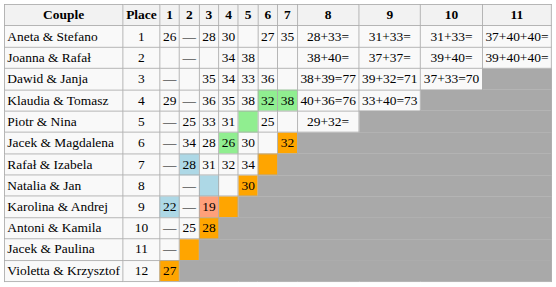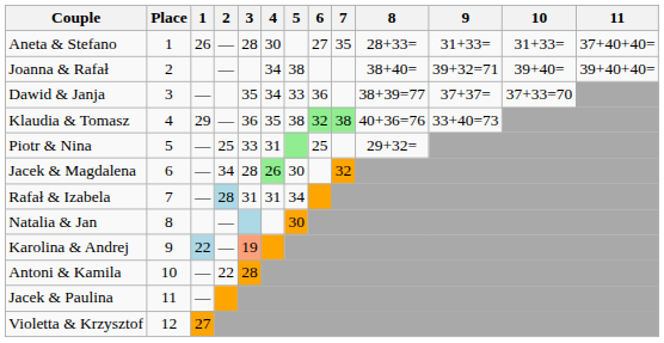Joanna & Rafał | 9: 37+37= -> 39+32=71
Dawid & Janja | 9: 39+32=71 -> 37+37=
Rafał & Izabela | 4: 32 -> 31
Antoni & Kamila | 2: 25 -> 22
